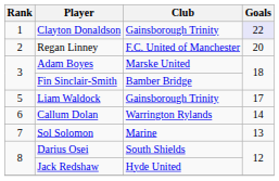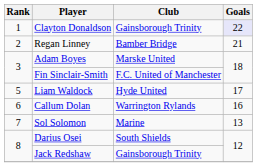Regan Linney | Club: F.C. United of Manchester -> Bamber Bridge
Regan Linney | Goals: 20 -> 21
Fin Sinclair-Smith | Club: Bamber Bridge -> F.C. United of Manchester
Liam Waldock | Club: Gainsborough Trinity -> Hyde United
Callum Dolan | Goals: 14 -> 16
Jack Redshaw | Club: Hyde United -> Gainsborough Trinity
